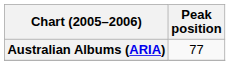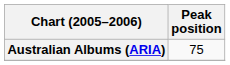Australian Albums (ARIA) | Peak position: 77 -> 75
